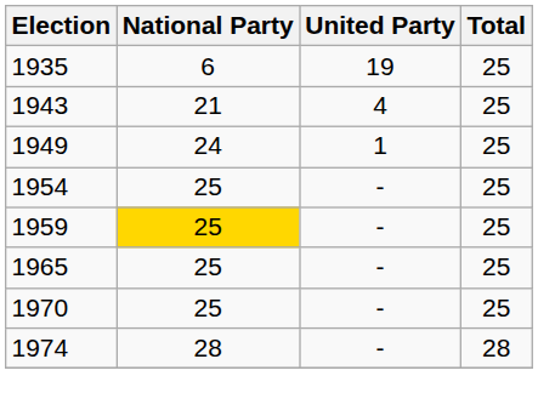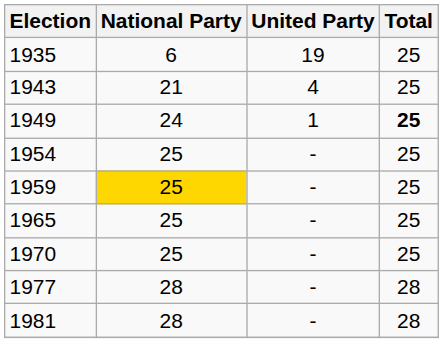1949 | Total: normal -> bold
- row: 1974 | 28 | - | 28
+ row: 1977 | 28 | - | 28
+ row: 1981 | 28 | - | 28
